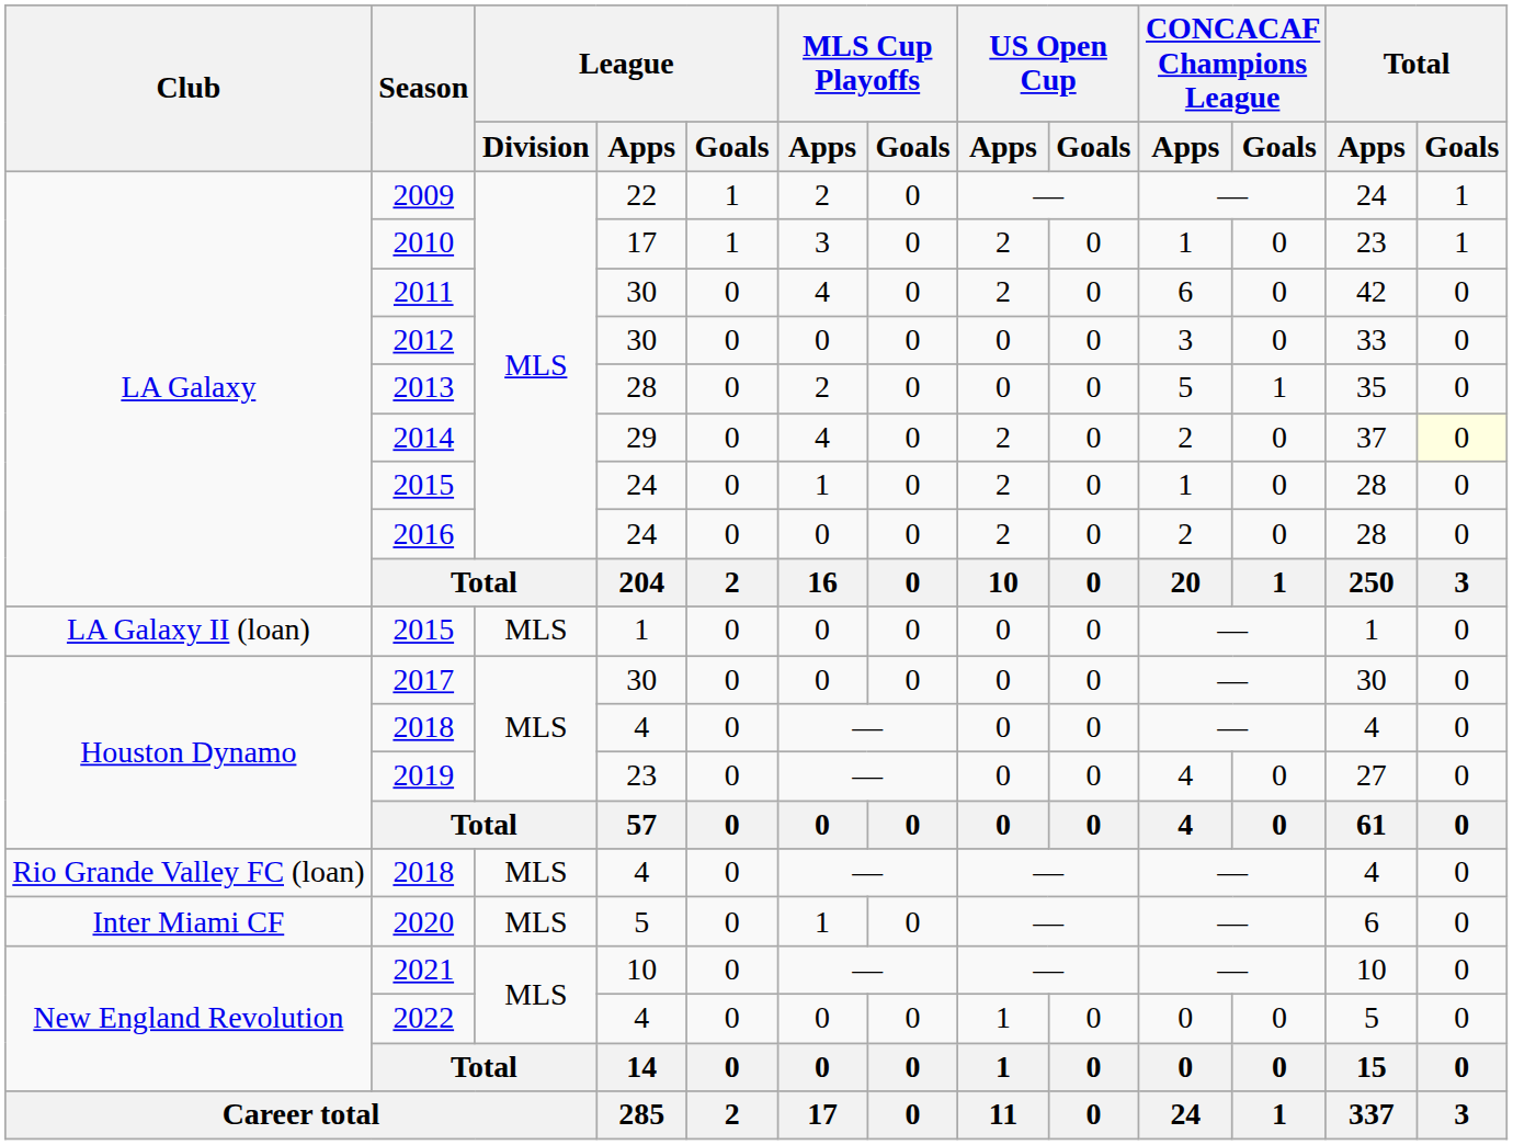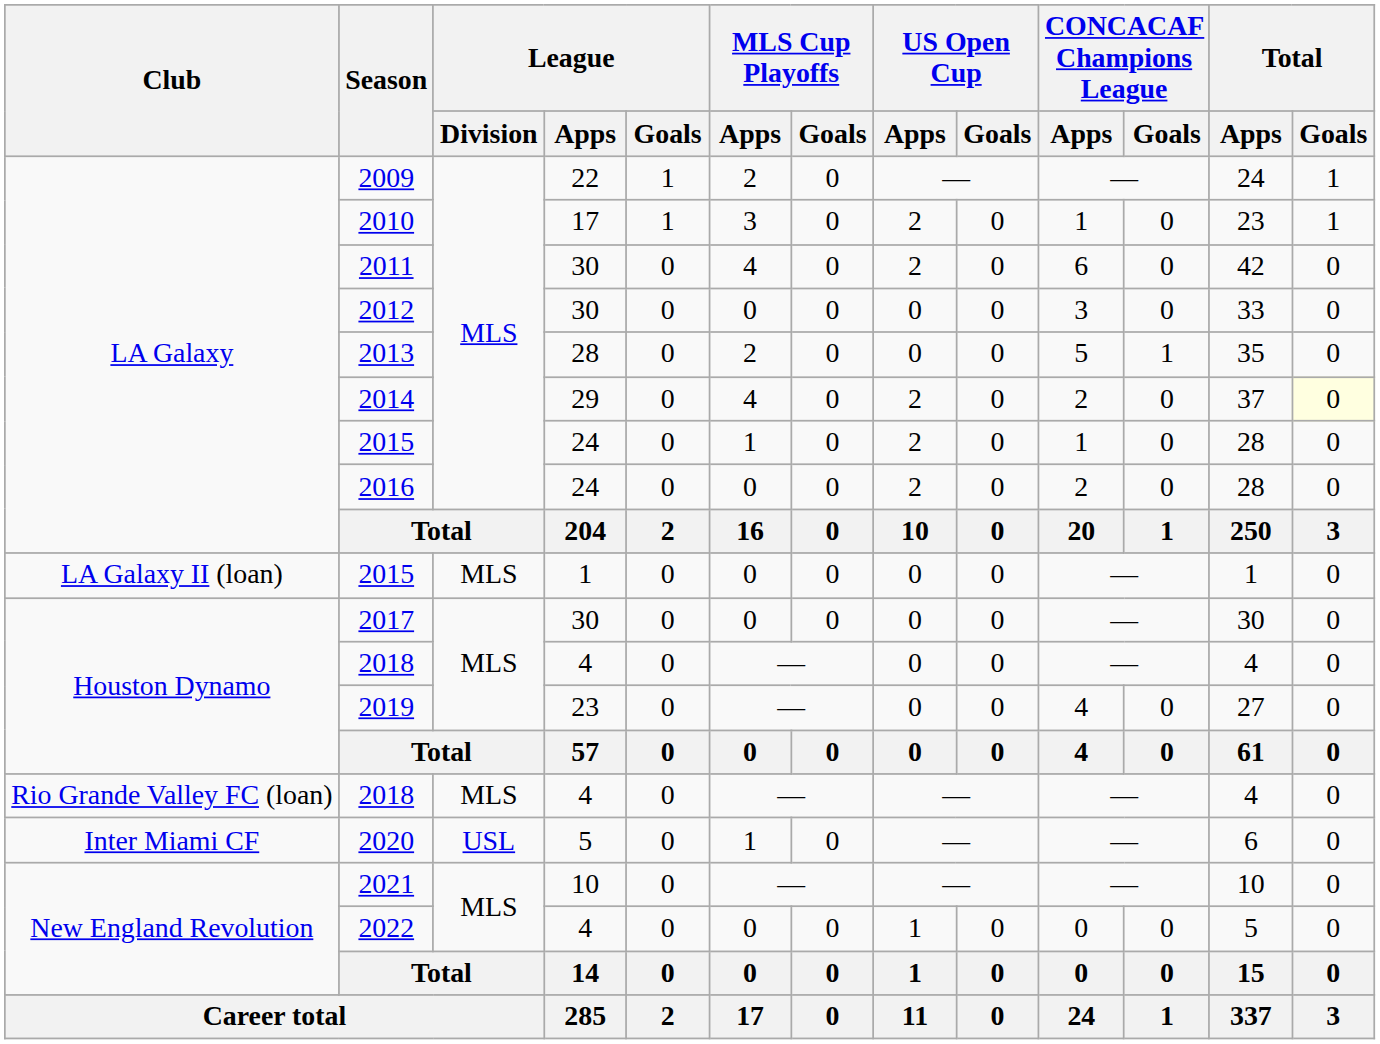2020 | League / Division: MLS -> USL
